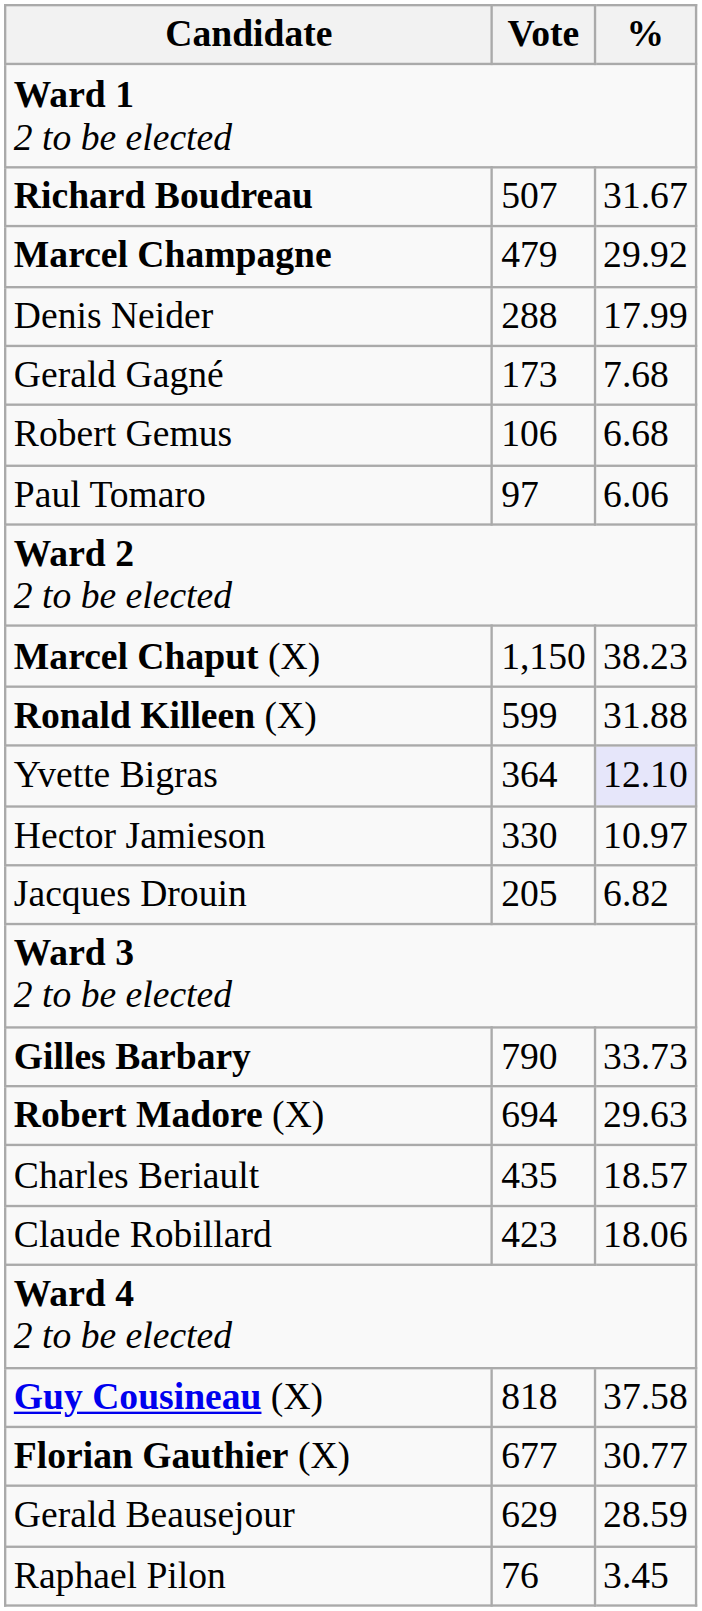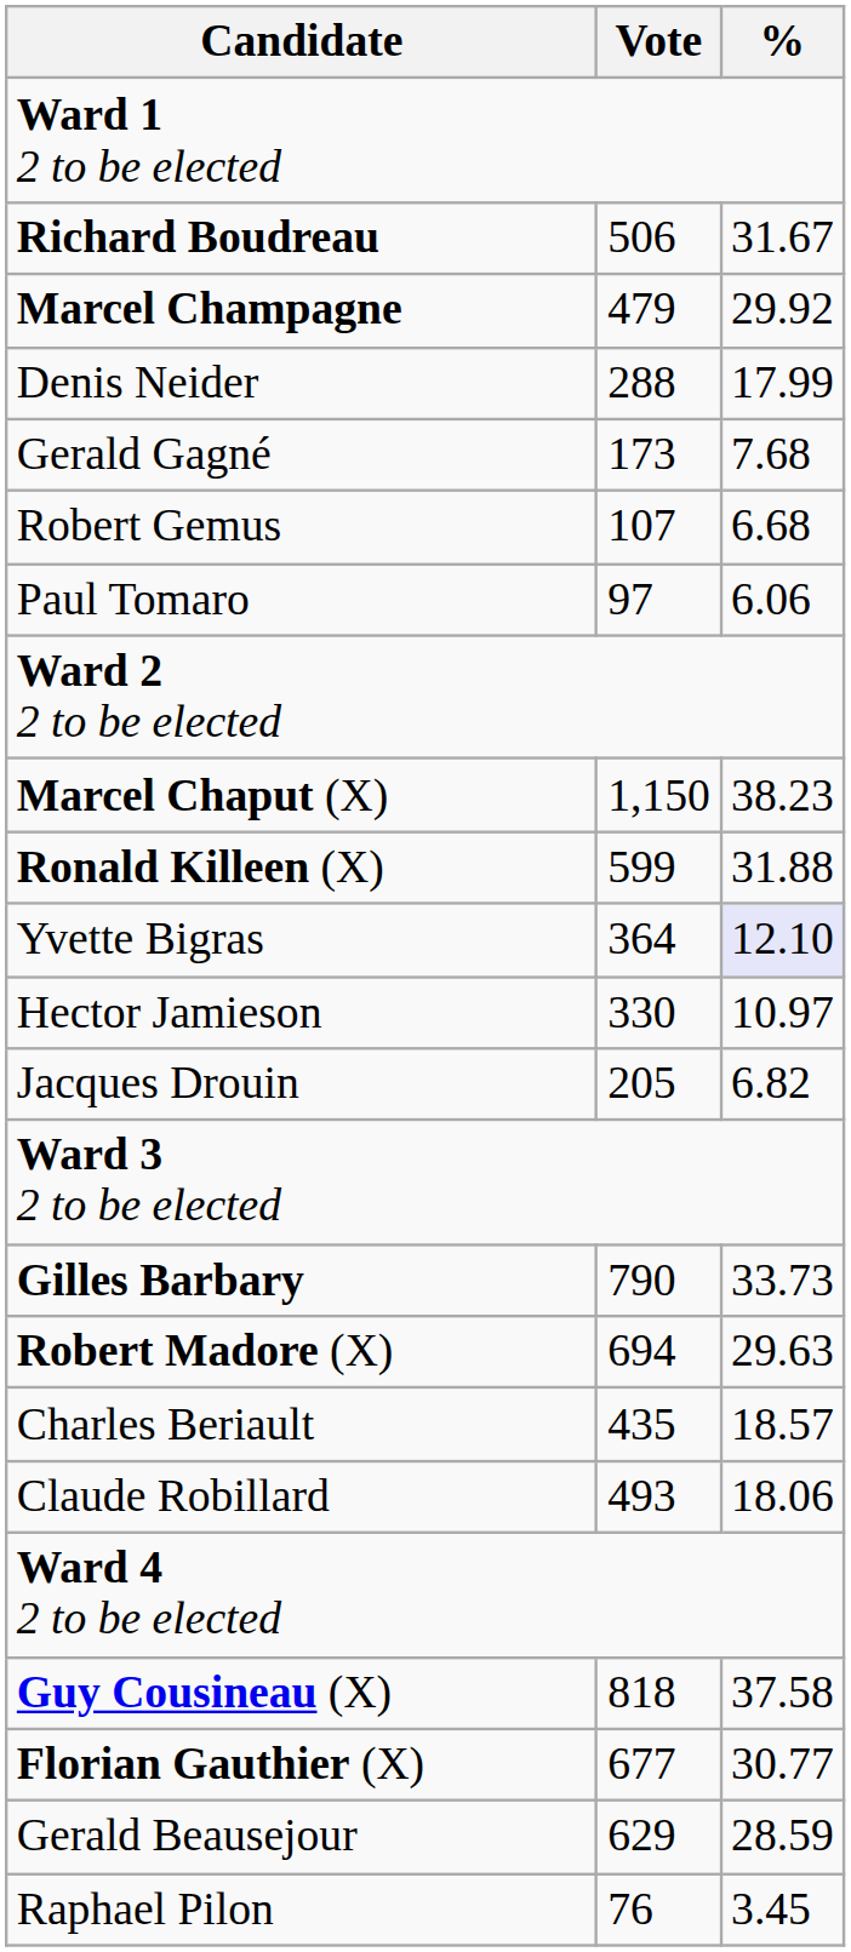Richard Boudreau | Vote: 507 -> 506
Robert Gemus | Vote: 106 -> 107
Claude Robillard | Vote: 423 -> 493
